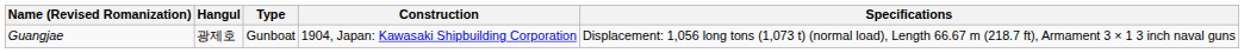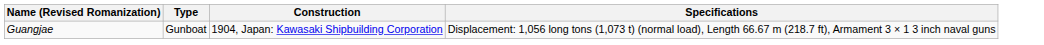- column: Hangul | 광제호
